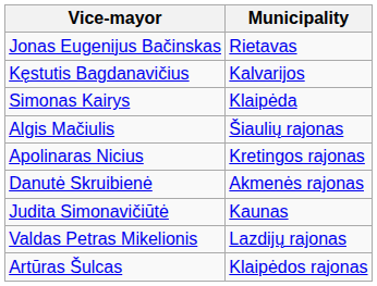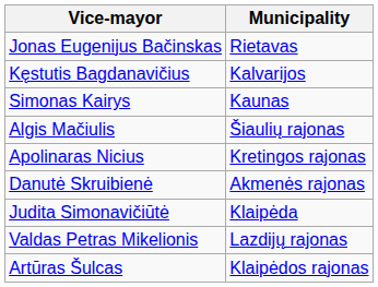Simonas Kairys | Municipality: Klaipėda -> Kaunas
Judita Simonavičiūtė | Municipality: Kaunas -> Klaipėda
